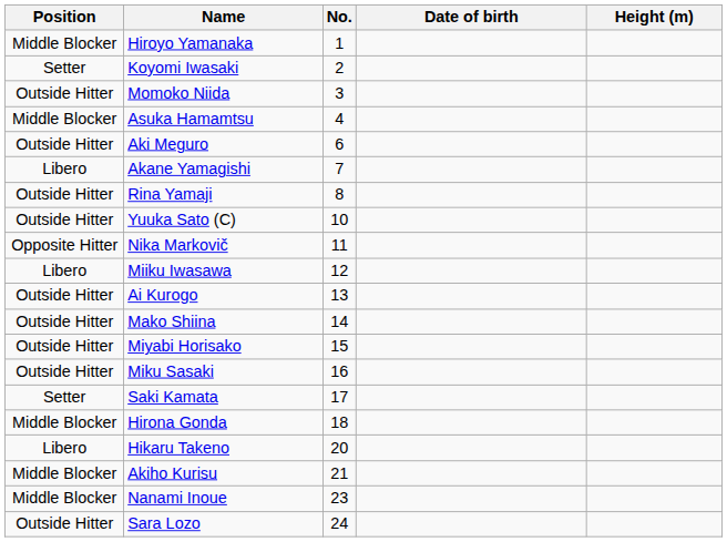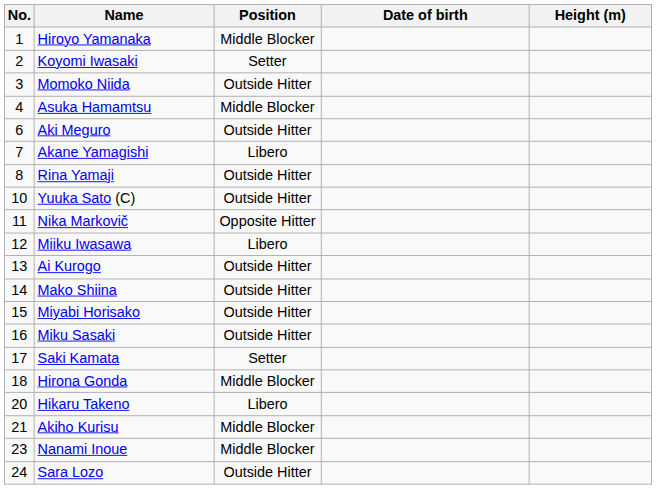columns swapped: No. <-> Position
